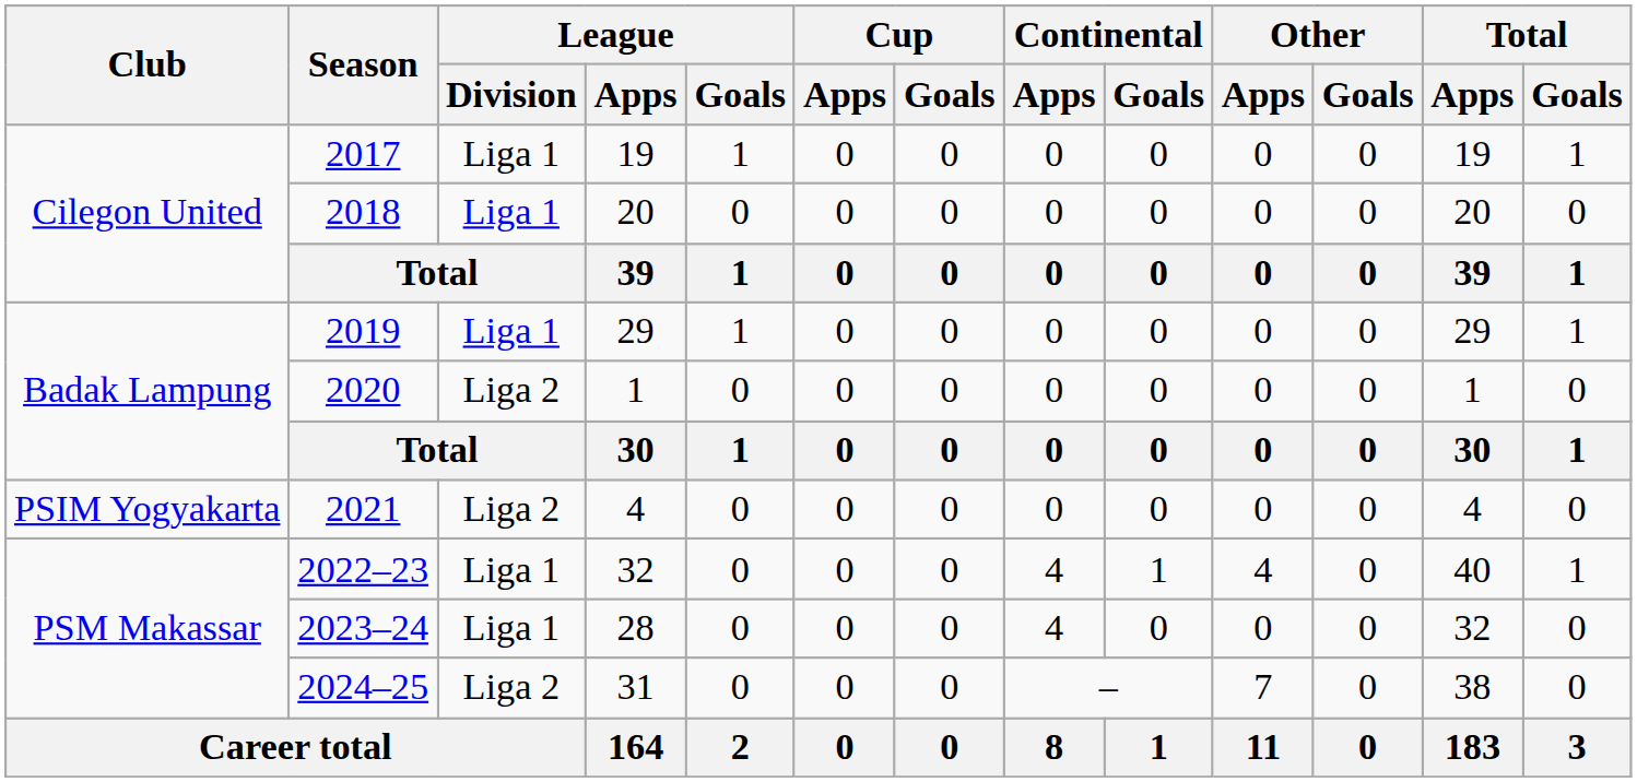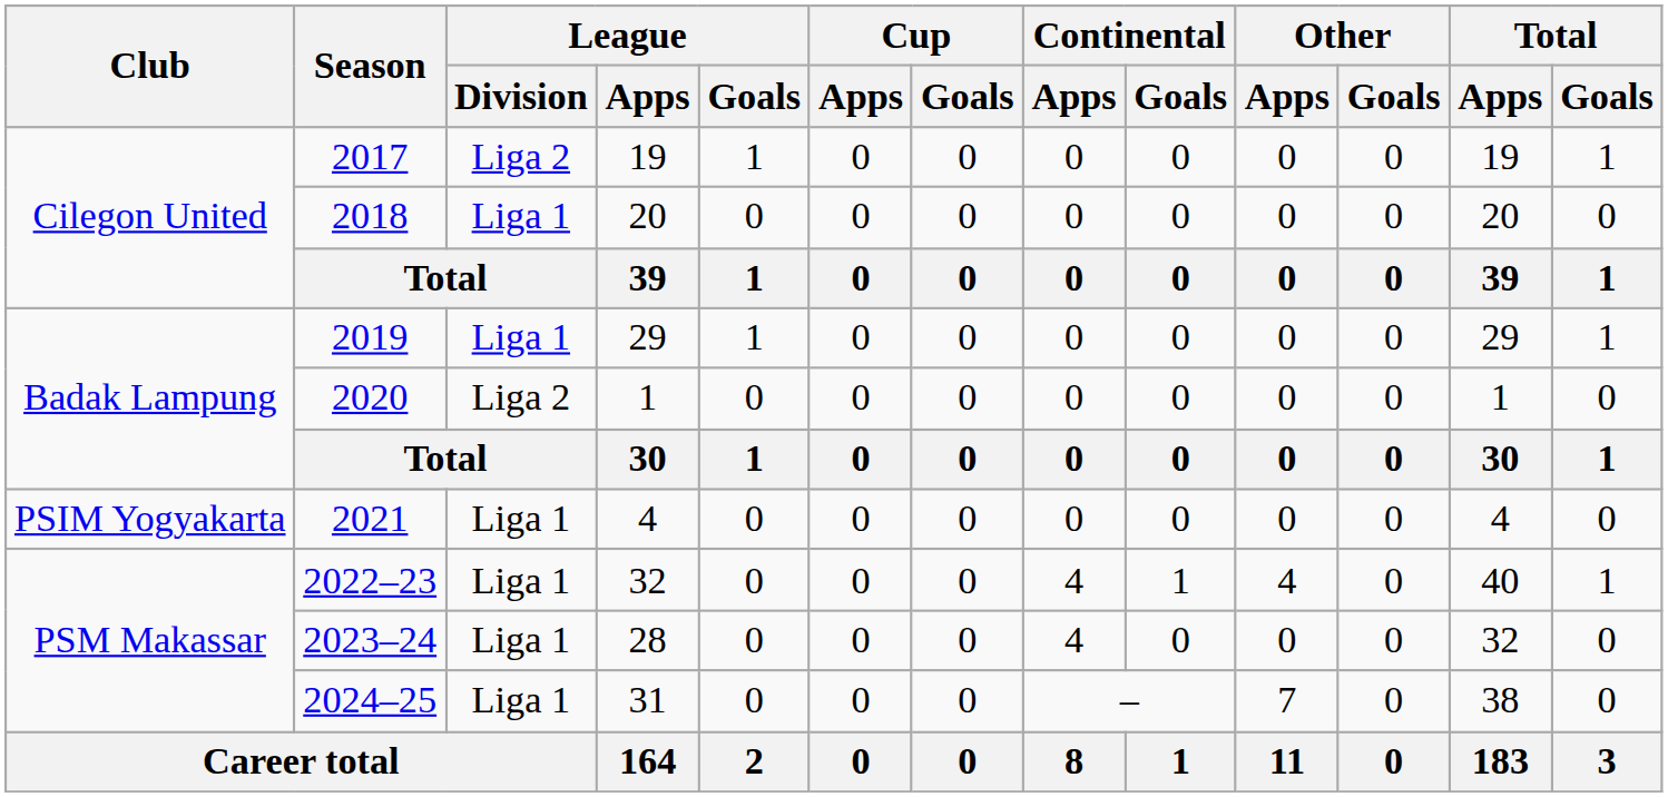2017 | League / Division: Liga 1 -> Liga 2
2021 | League / Division: Liga 2 -> Liga 1
2024–25 | League / Division: Liga 2 -> Liga 1
